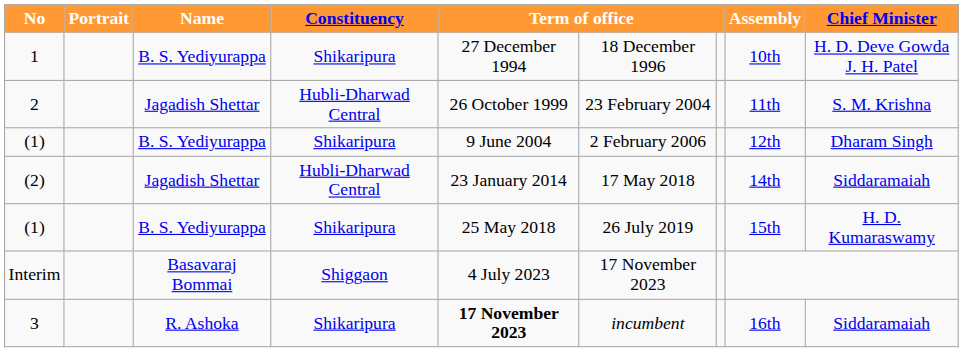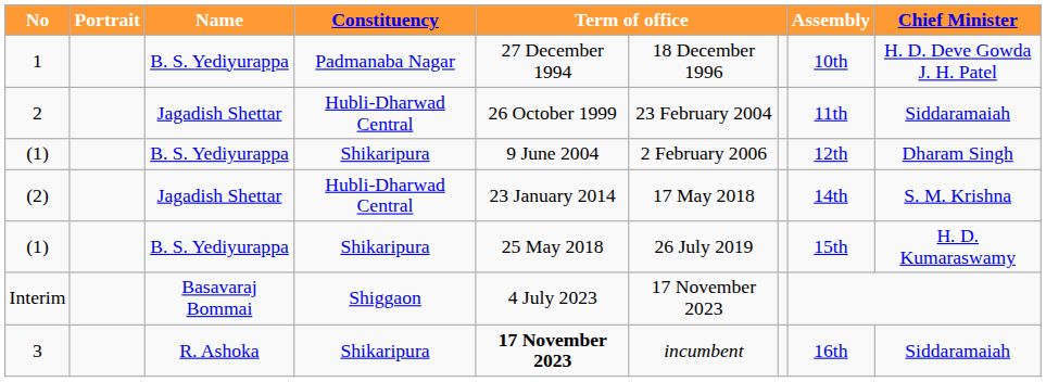1 | Constituency: Shikaripura -> Padmanaba Nagar
2 | Chief Minister: S. M. Krishna -> Siddaramaiah
(2) | Chief Minister: Siddaramaiah -> S. M. Krishna
